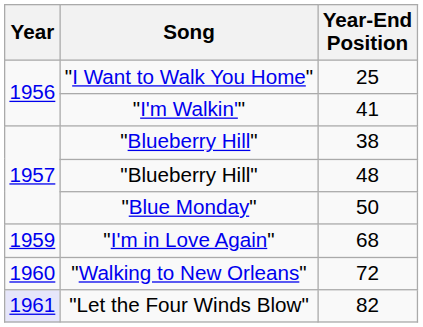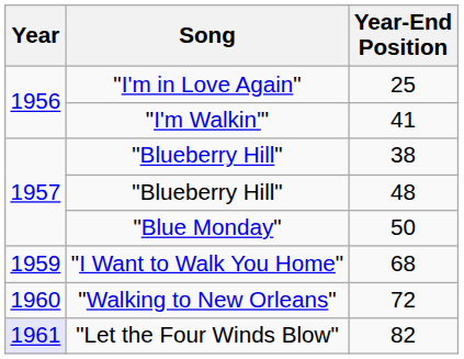25 | Song: "I Want to Walk You Home" -> "I'm in Love Again"
68 | Song: "I'm in Love Again" -> "I Want to Walk You Home"
